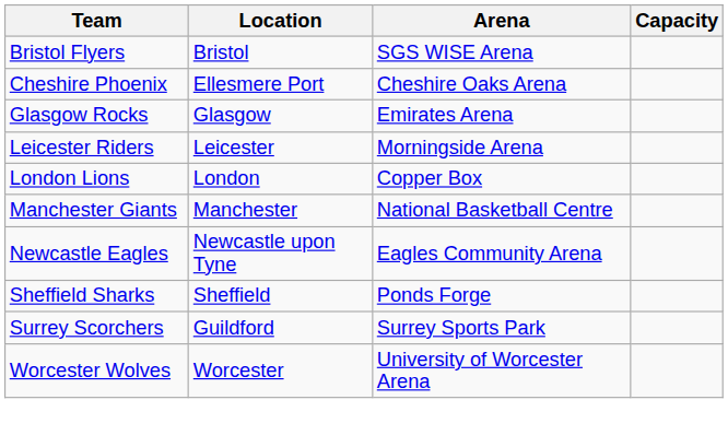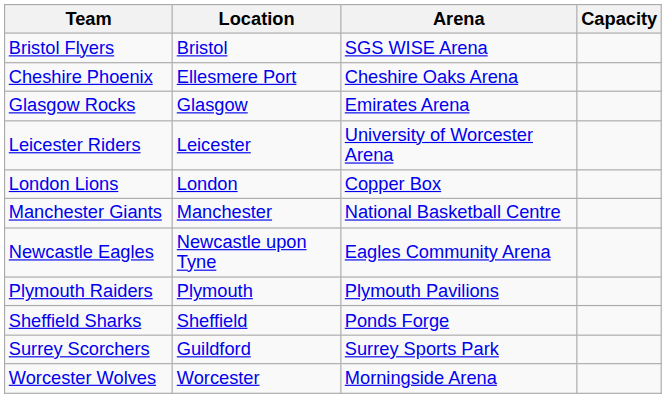Leicester Riders | Arena: Morningside Arena -> University of Worcester Arena
+ row: Plymouth Raiders | Plymouth | Plymouth Pavilions
Worcester Wolves | Arena: University of Worcester Arena -> Morningside Arena
